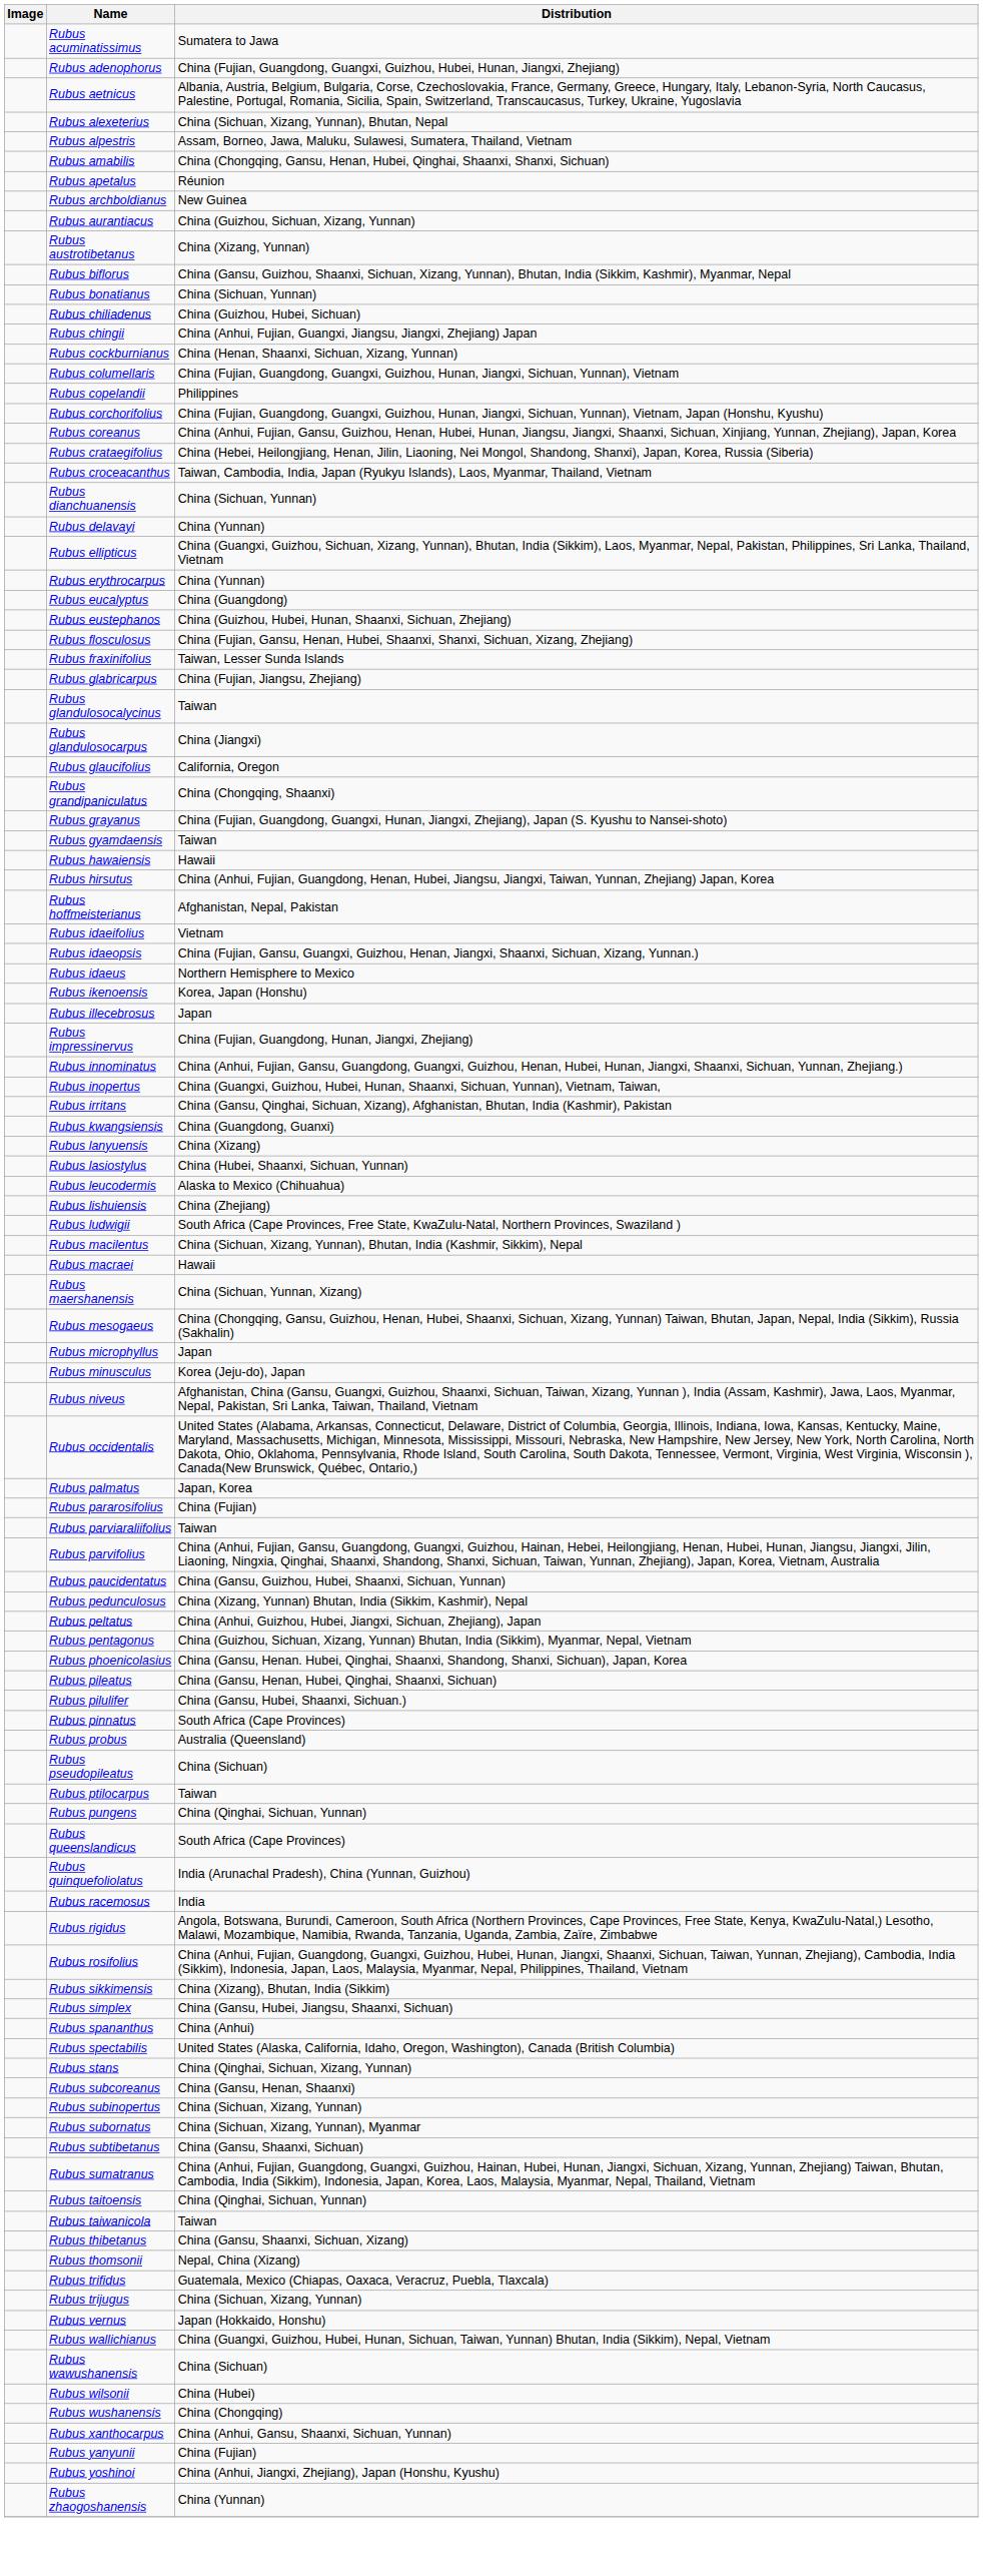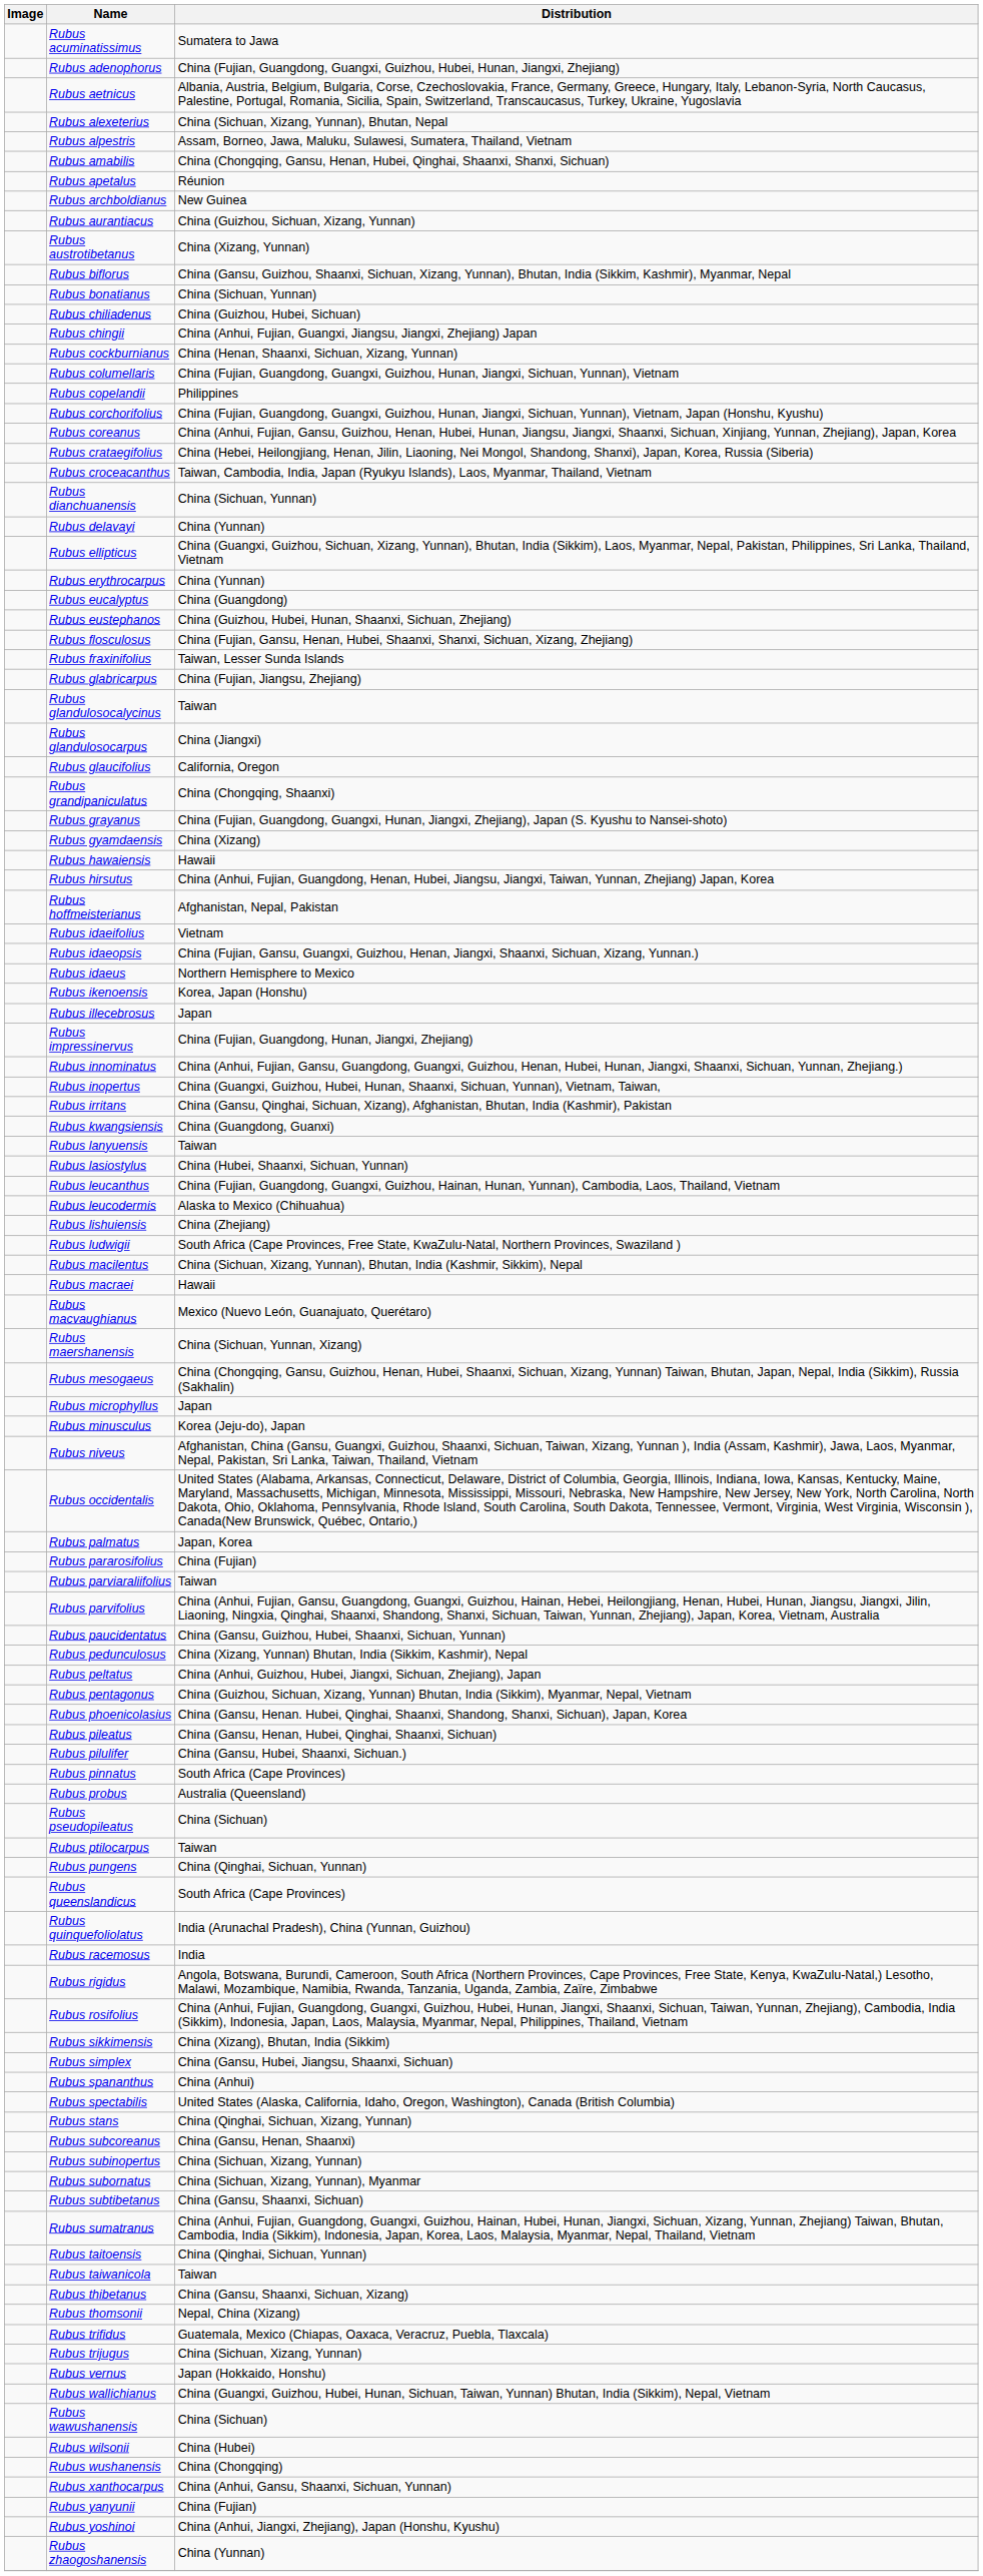Rubus gyamdaensis | Distribution: Taiwan -> China (Xizang)
Rubus lanyuensis | Distribution: China (Xizang) -> Taiwan
+ row: Rubus leucanthus | China (Fujian, Guangdong, Guangxi, Guizhou, Hainan, Hunan, Yunnan), Cambodia, Laos, Thailand, Vietnam
+ row: Rubus macvaughianus | Mexico (Nuevo León, Guanajuato, Querétaro)
